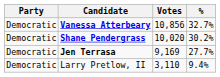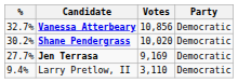columns swapped: Party <-> %
